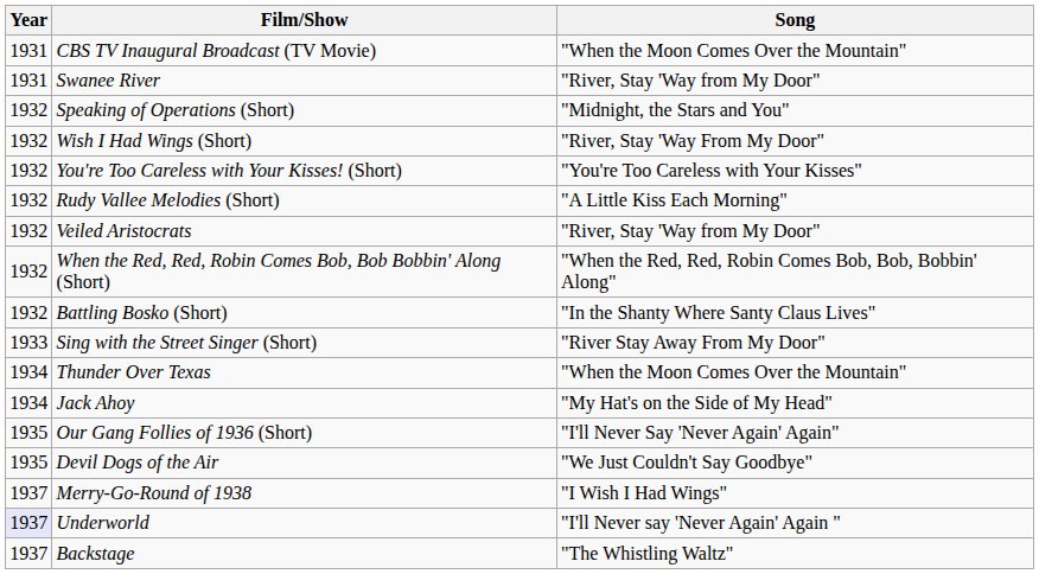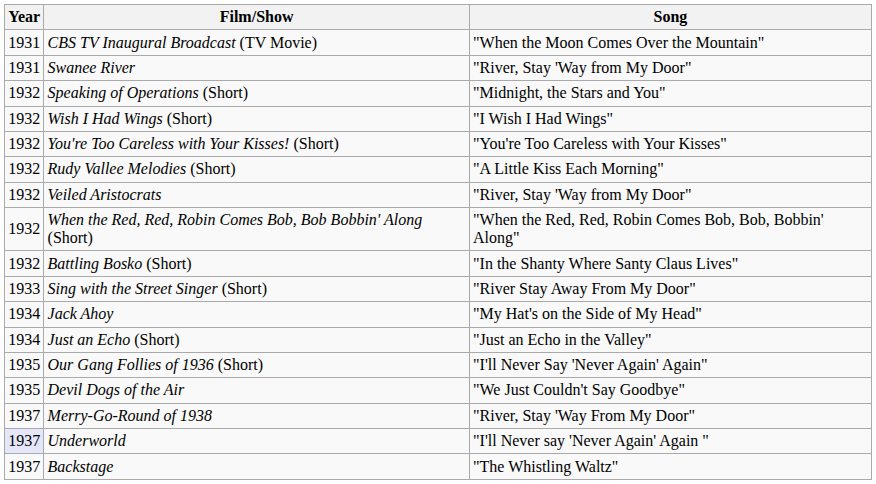Wish I Had Wings (Short) | Song: "River, Stay 'Way From My Door" -> "I Wish I Had Wings"
- row: 1934 | Thunder Over Texas | "When the Moon Comes Over the Mountain"
+ row: 1934 | Just an Echo (Short) | "Just an Echo in the Valley"
Merry-Go-Round of 1938 | Song: "I Wish I Had Wings" -> "River, Stay 'Way From My Door"
